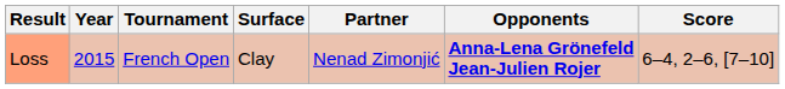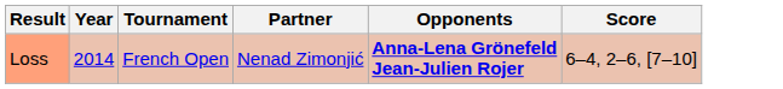- column: Surface | Clay
Loss | Year: 2015 -> 2014
